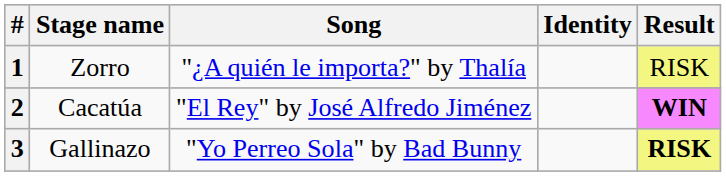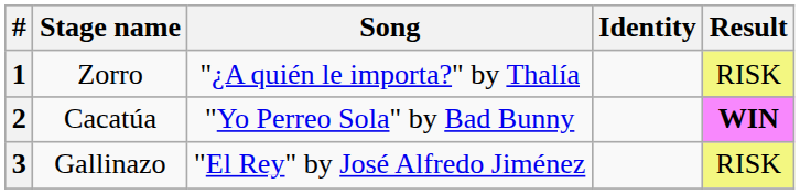2 | Song: "El Rey" by José Alfredo Jiménez -> "Yo Perreo Sola" by Bad Bunny
3 | Song: "Yo Perreo Sola" by Bad Bunny -> "El Rey" by José Alfredo Jiménez
3 | Result: bold -> normal
